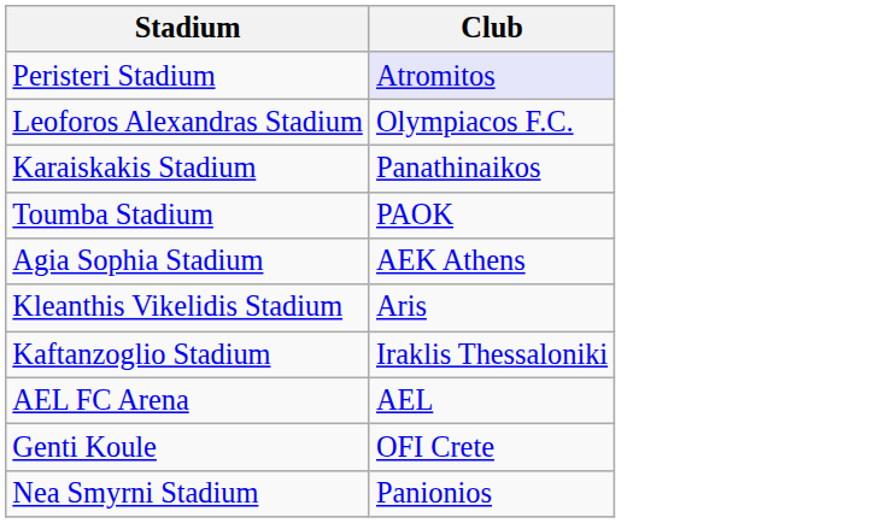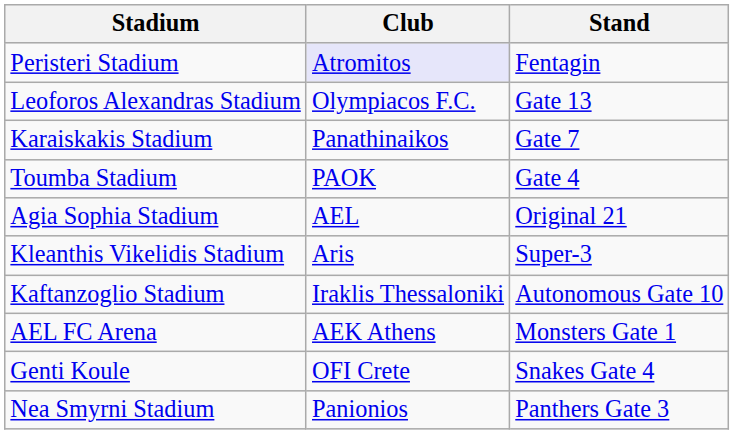+ column: Stand | Fentagin | Gate 13 | Gate 7 | Gate 4 | Original 21 | Super-3 | Autonomous Gate 10 | Monsters Gate 1 | Snakes Gate 4 | Panthers Gate 3
Agia Sophia Stadium | Club: AEK Athens -> AEL
AEL FC Arena | Club: AEL -> AEK Athens
